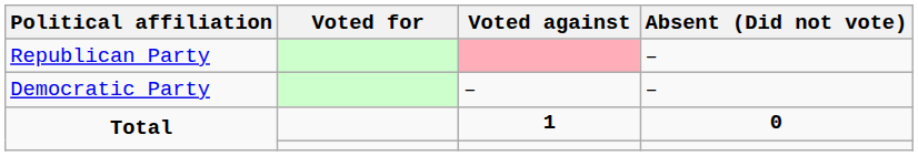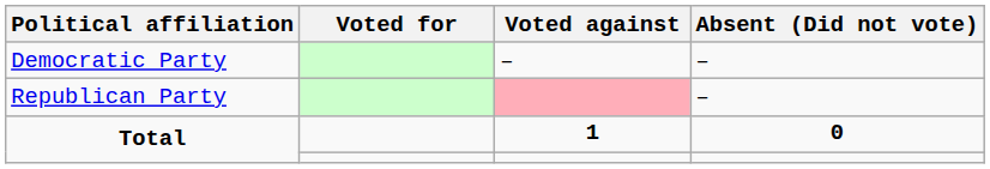rows swapped: Democratic Party <-> Republican Party
